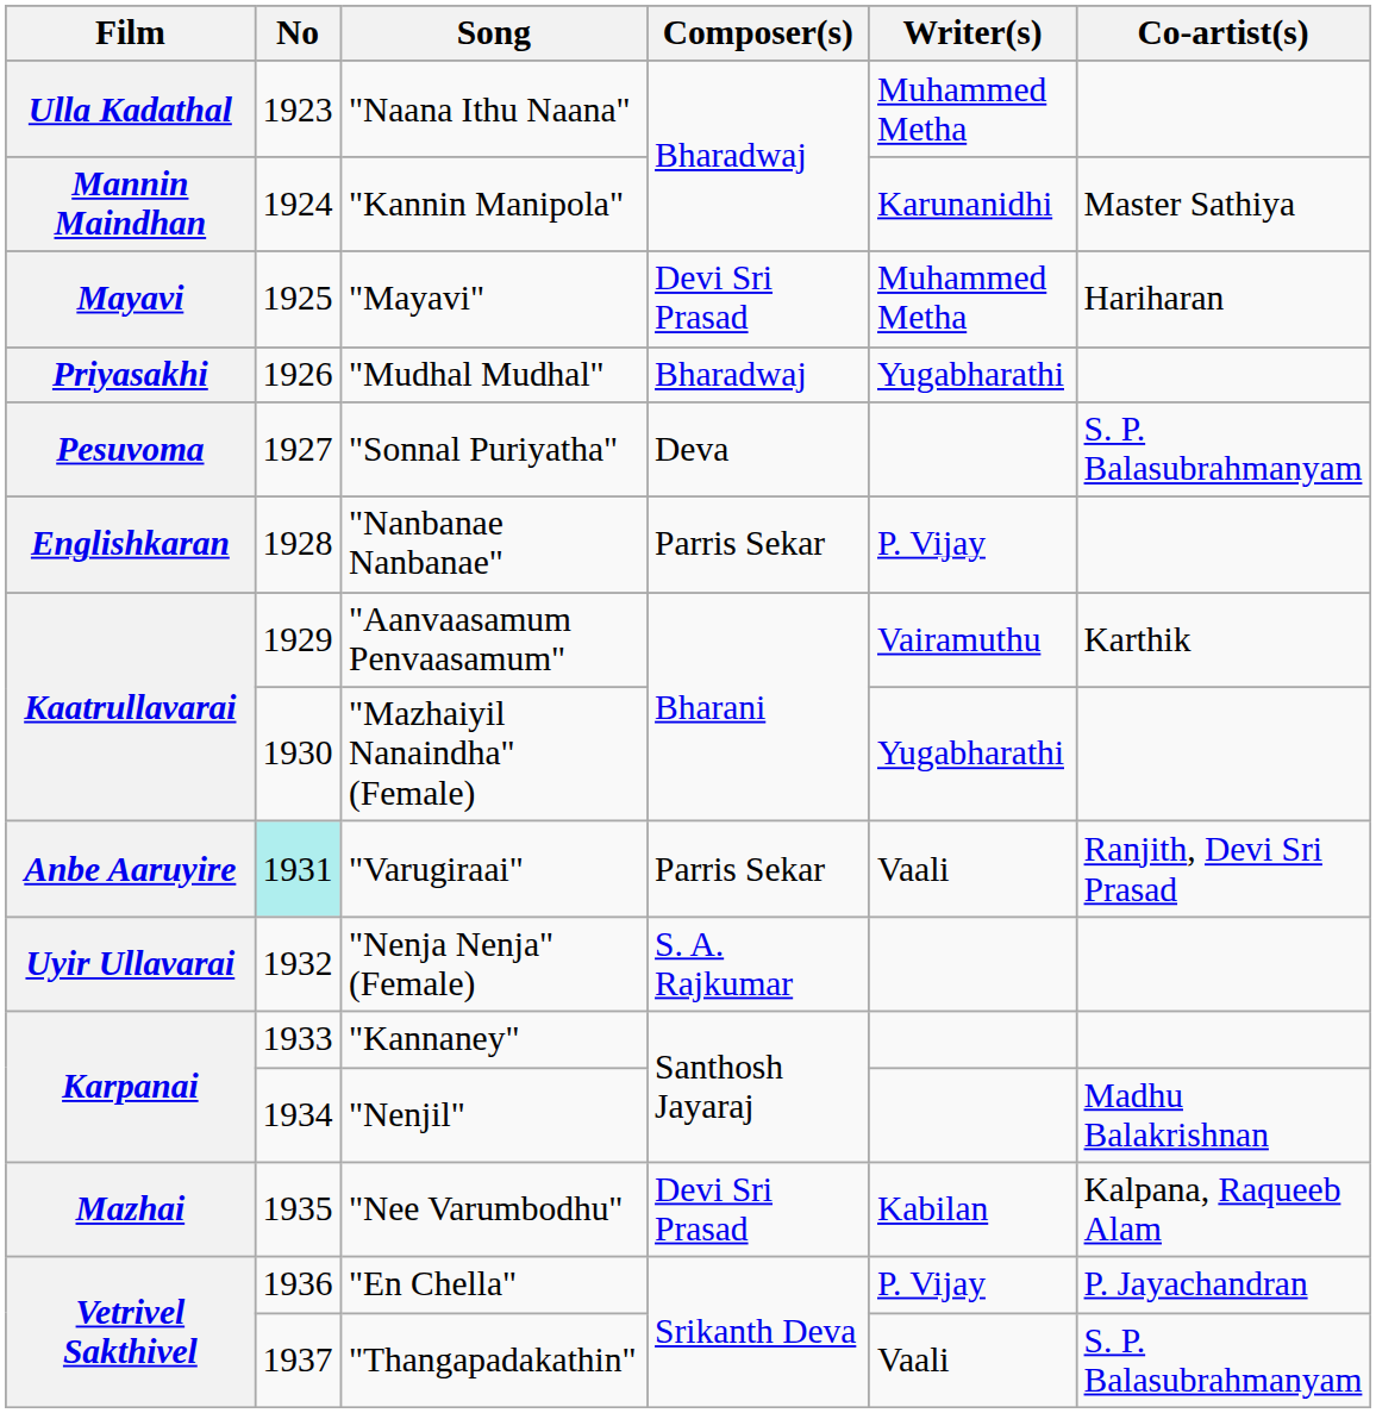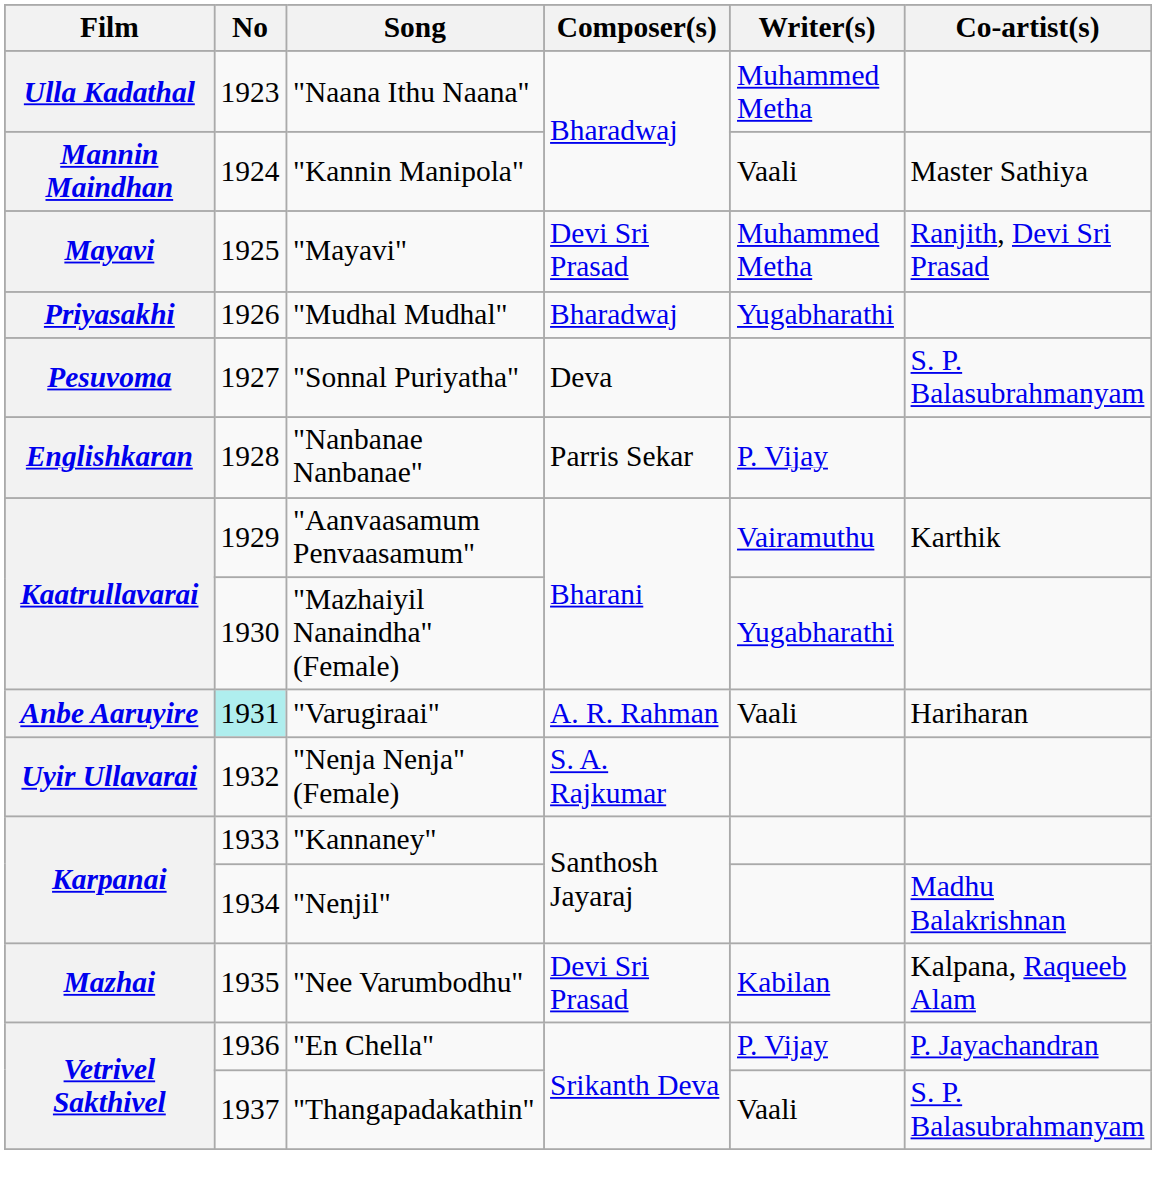"Kannin Manipola" | Writer(s): Karunanidhi -> Vaali
"Mayavi" | Co-artist(s): Hariharan -> Ranjith, Devi Sri Prasad
"Varugiraai" | Composer(s): Parris Sekar -> A. R. Rahman
"Varugiraai" | Co-artist(s): Ranjith, Devi Sri Prasad -> Hariharan
